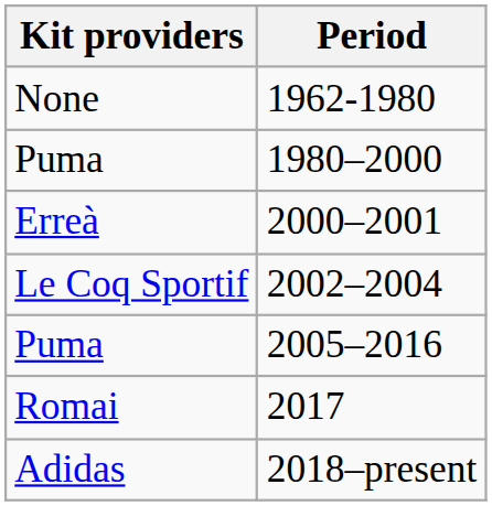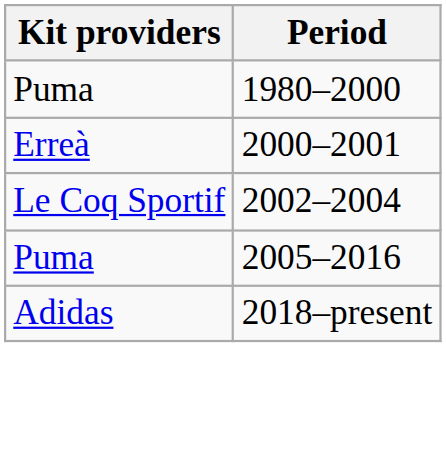- row: None | 1962-1980
- row: Romai | 2017
